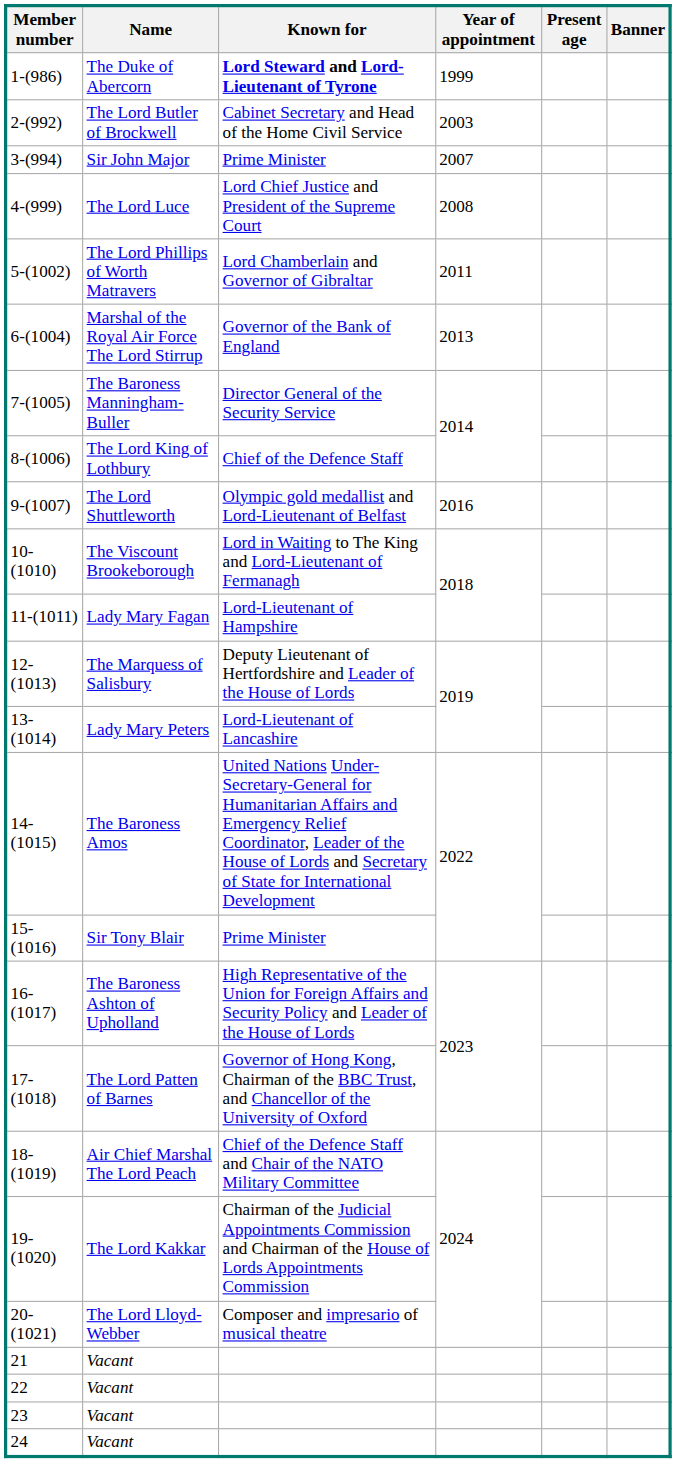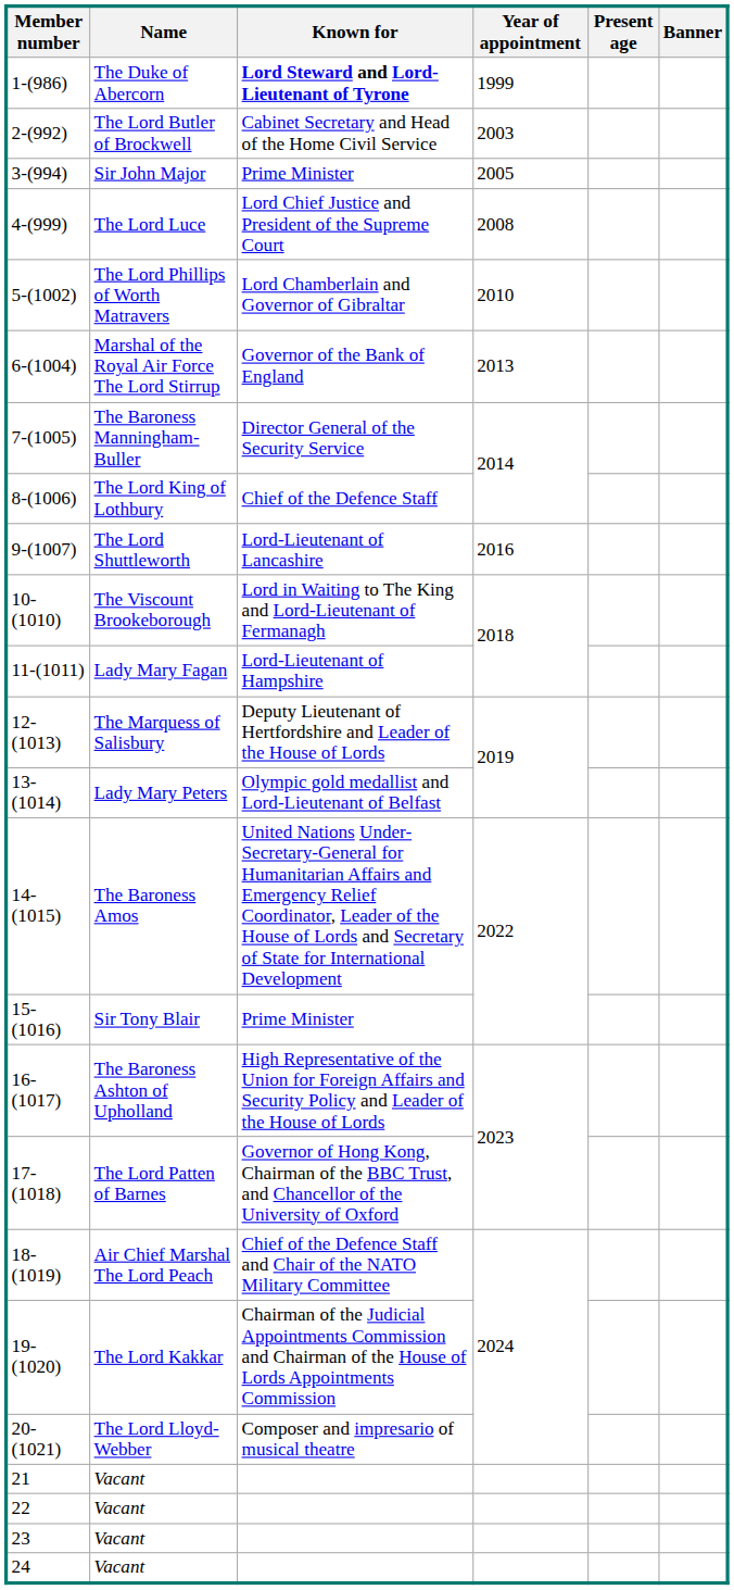3-(994) | Year of appointment: 2007 -> 2005
5-(1002) | Year of appointment: 2011 -> 2010
9-(1007) | Known for: Olympic gold medallist and Lord-Lieutenant of Belfast -> Lord-Lieutenant of Lancashire
13-(1014) | Known for: Lord-Lieutenant of Lancashire -> Olympic gold medallist and Lord-Lieutenant of Belfast
